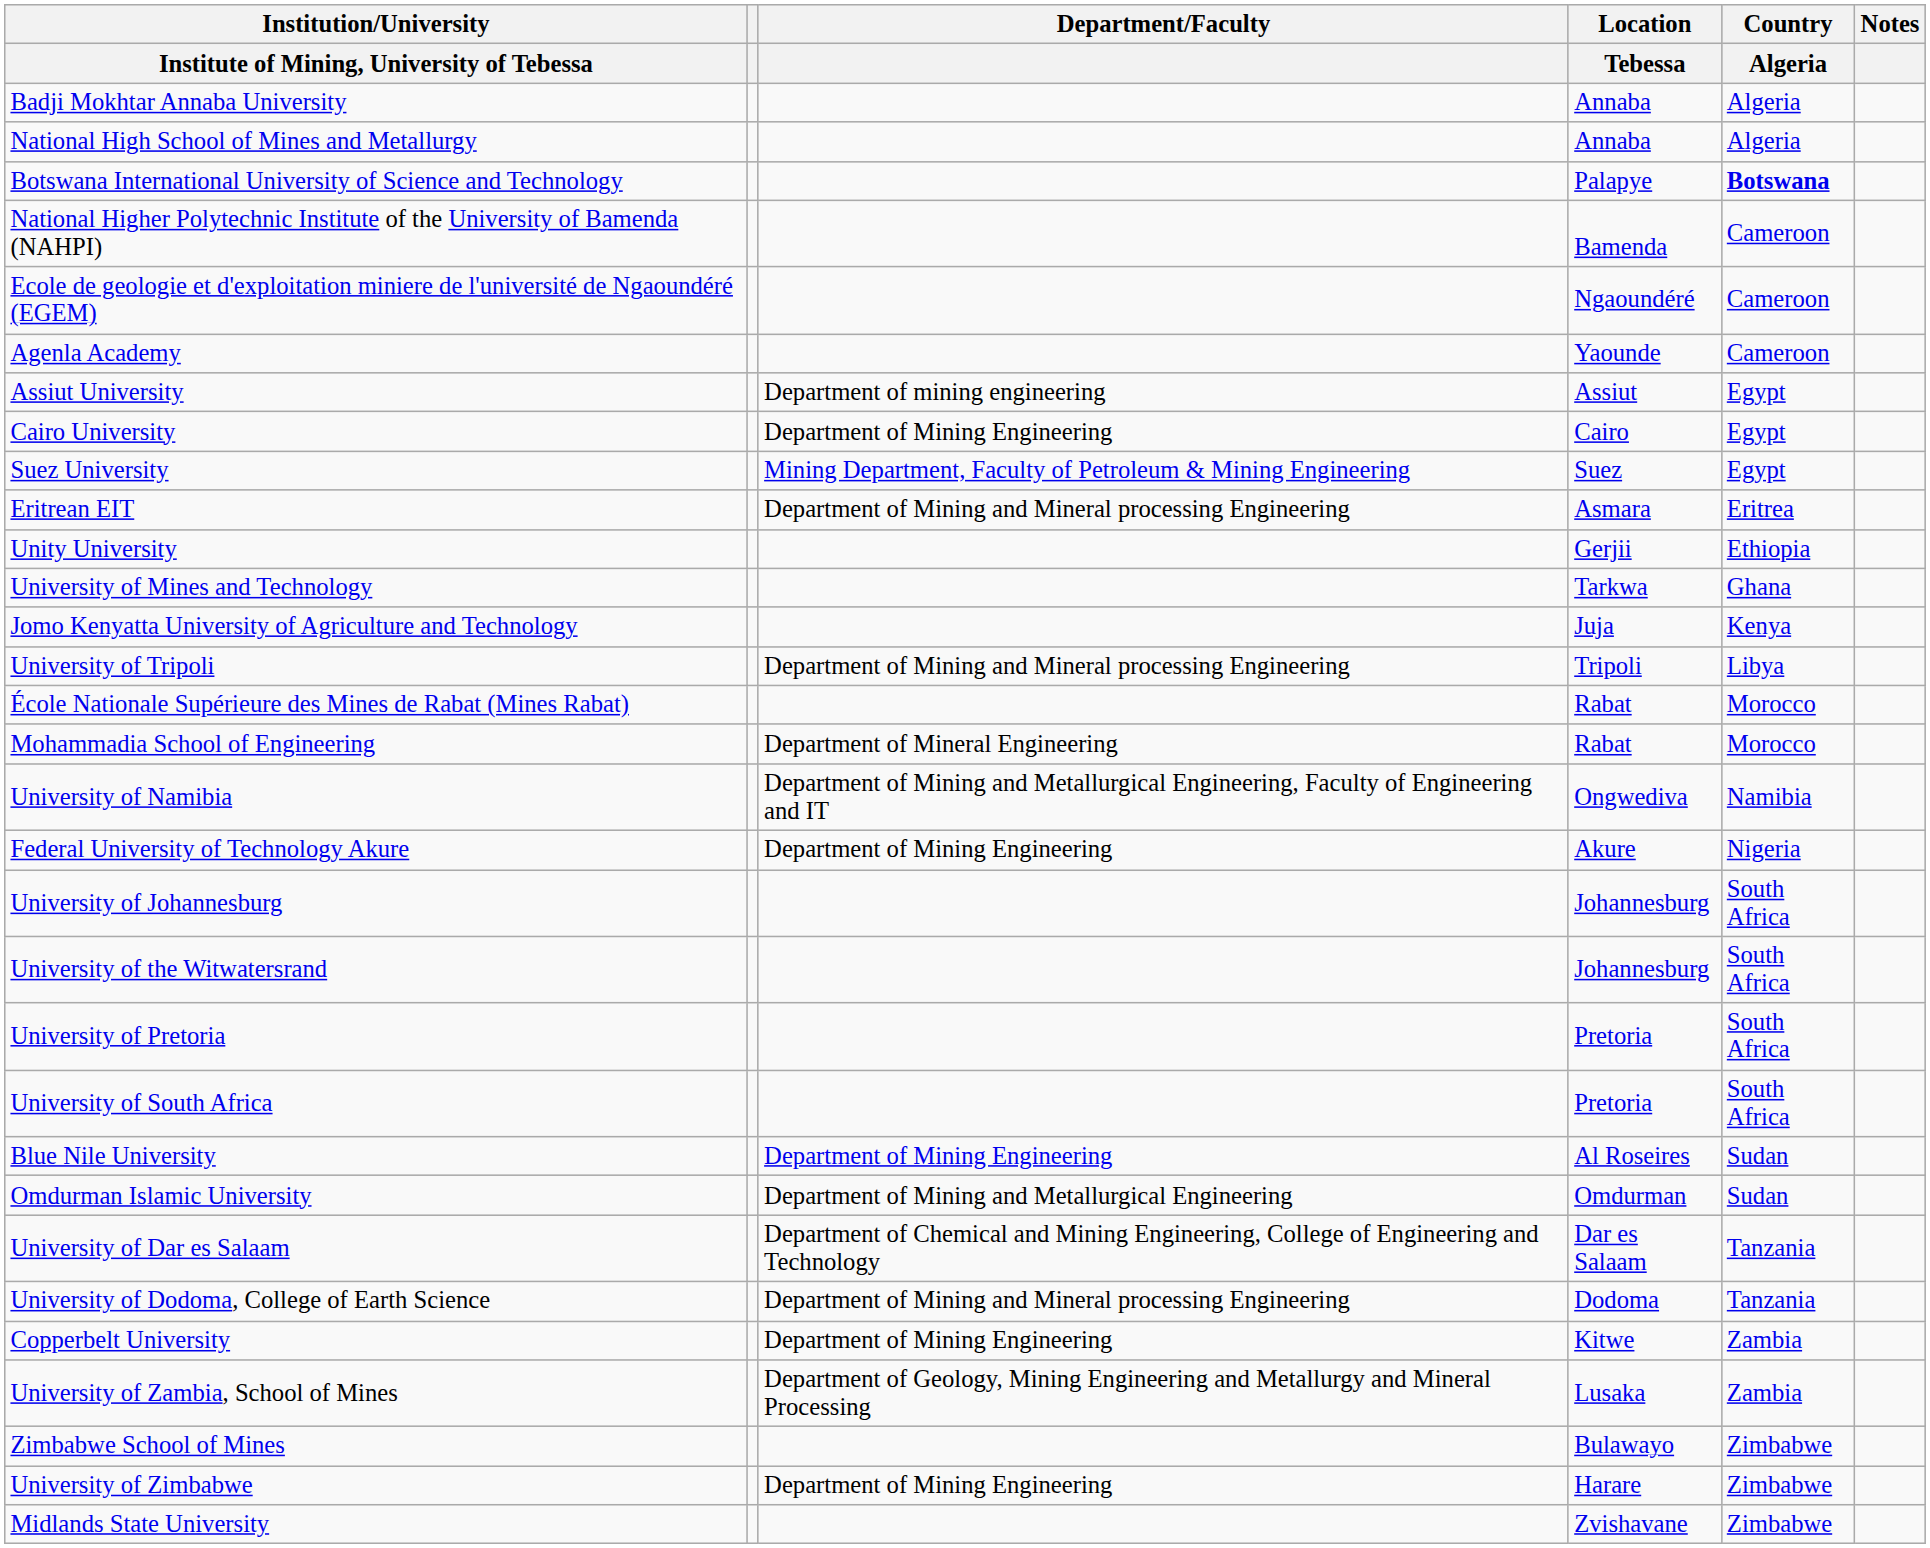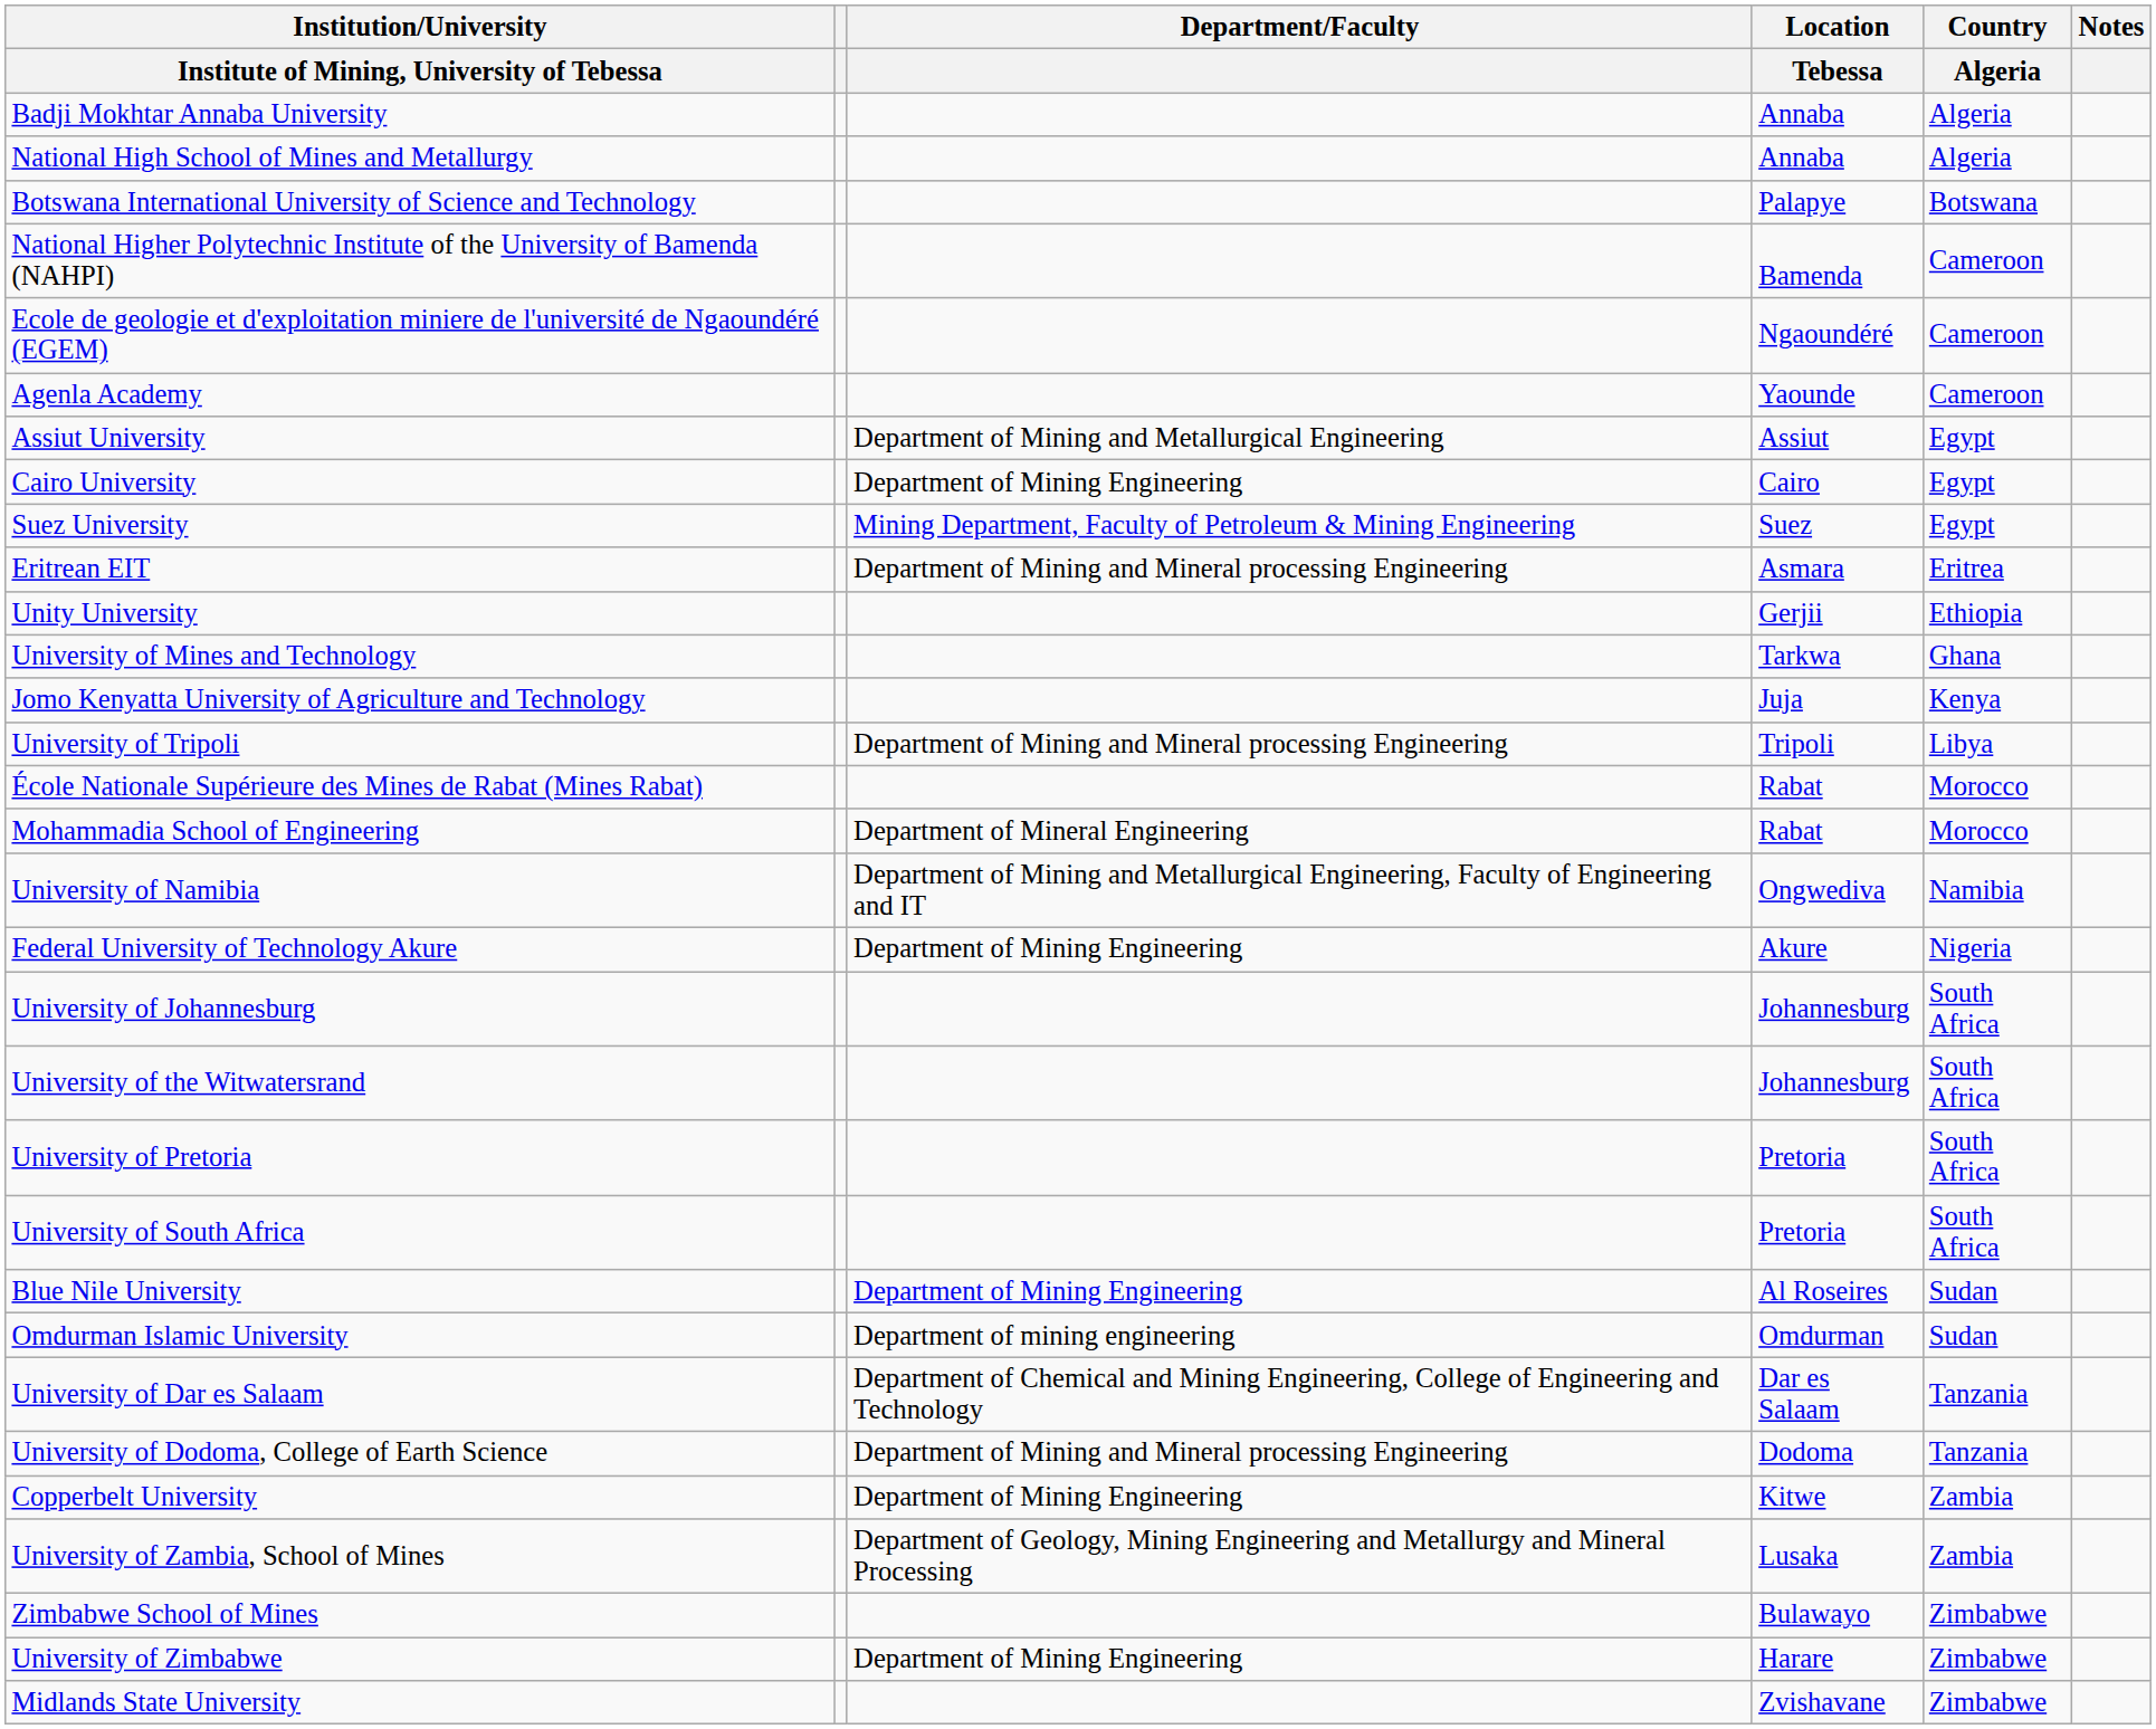Botswana International University of Science and Technology | Country / Algeria: bold -> normal
Assiut University | Department/Faculty: Department of mining engineering -> Department of Mining and Metallurgical Engineering
Omdurman Islamic University | Department/Faculty: Department of Mining and Metallurgical Engineering -> Department of mining engineering
